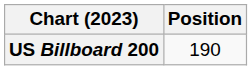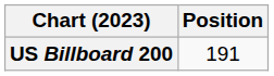US Billboard 200 | Position: 190 -> 191
